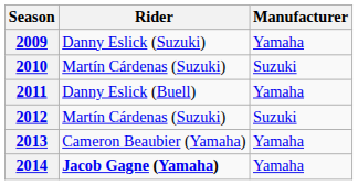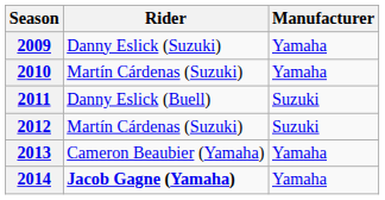2010 | Manufacturer: Suzuki -> Yamaha
2011 | Manufacturer: Yamaha -> Suzuki
